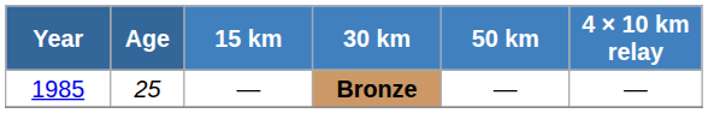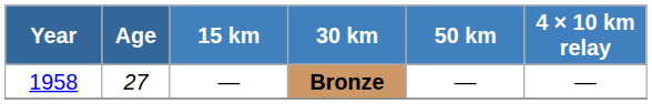Bronze | Year: 1985 -> 1958
Bronze | Age: 25 -> 27
